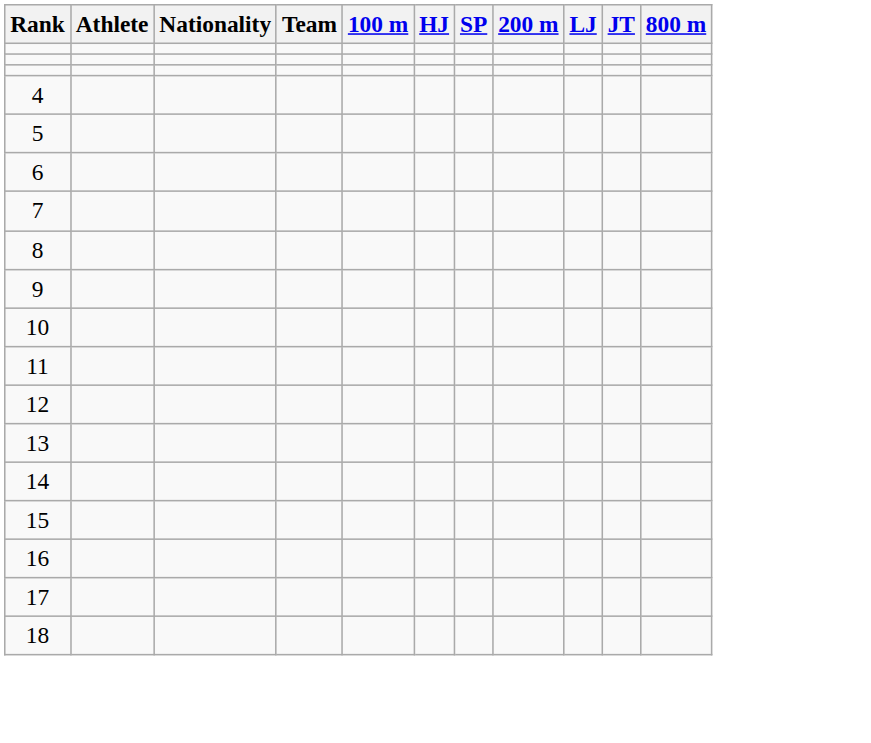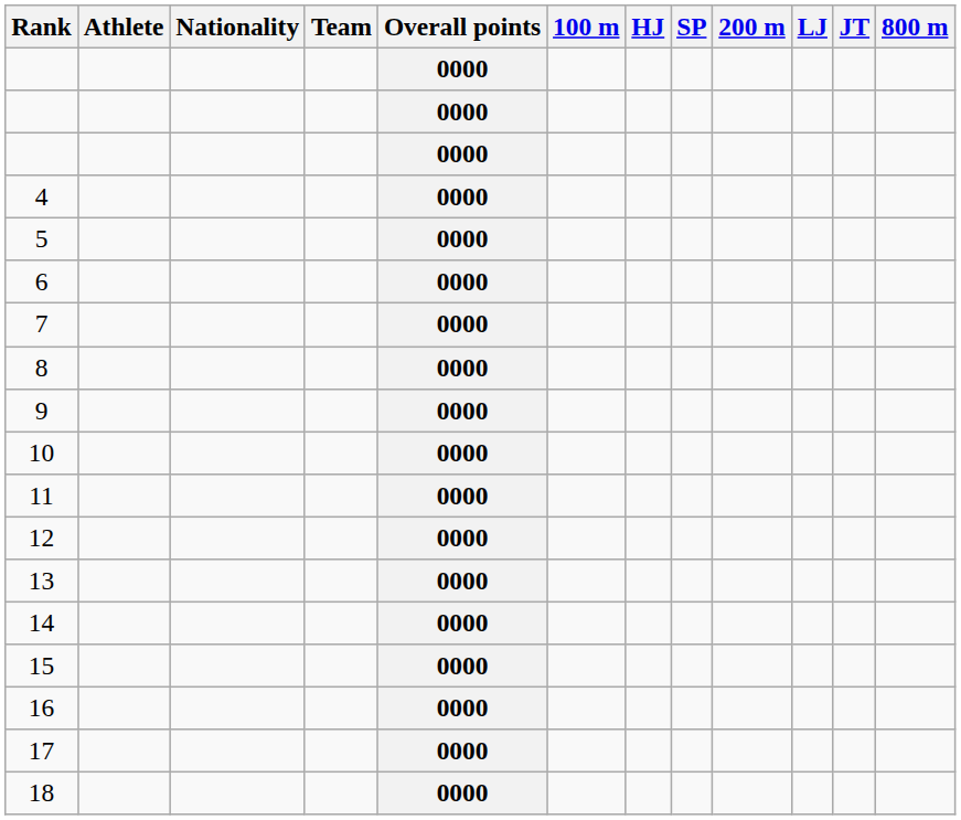+ column: Overall points | 0000 | 0000 | 0000 | 0000 | 0000 | 0000 | 0000 | 0000 | 0000 | 0000 | 0000 | 0000 | 0000 | 0000 | 0000 | 0000 | 0000 | 0000
